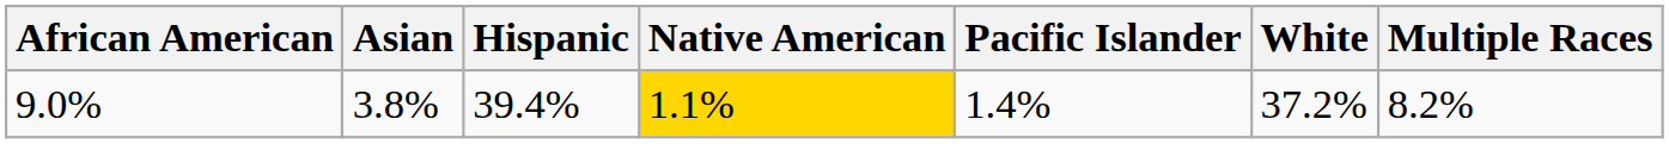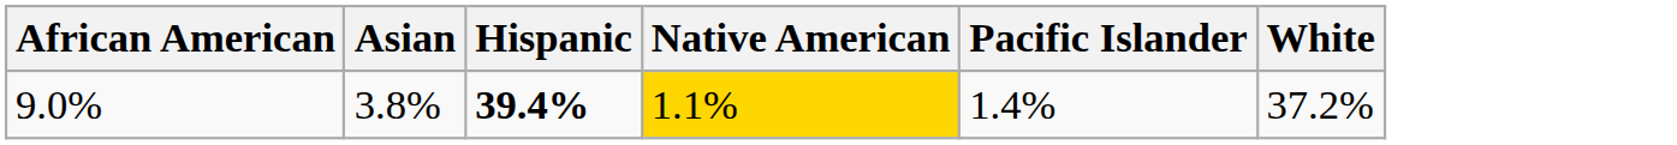- column: Multiple Races | 8.2%
9.0% | Hispanic: normal -> bold
